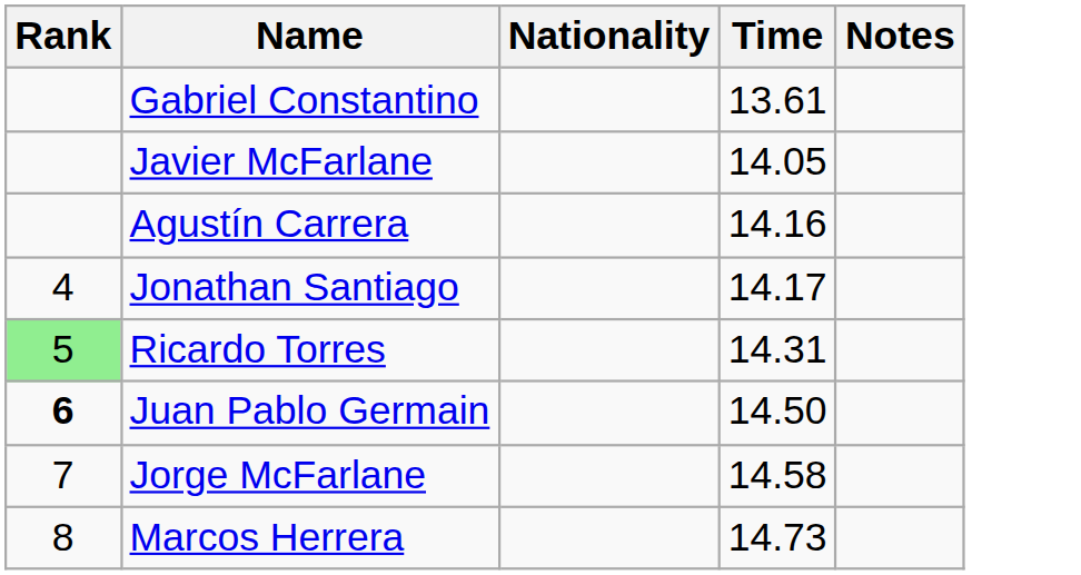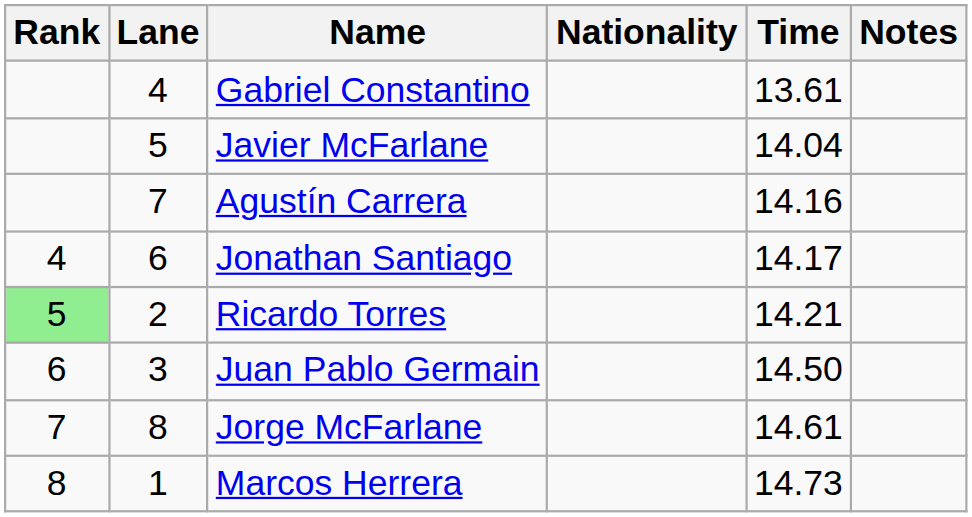+ column: Lane | 4 | 5 | 7 | 6 | 2 | 3 | 8 | 1
Javier McFarlane | Time: 14.05 -> 14.04
Ricardo Torres | Time: 14.31 -> 14.21
Juan Pablo Germain | Rank: bold -> normal
Jorge McFarlane | Time: 14.58 -> 14.61
